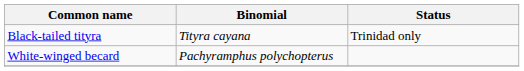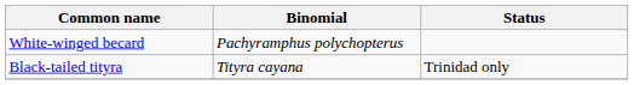rows swapped: Black-tailed tityra <-> White-winged becard
